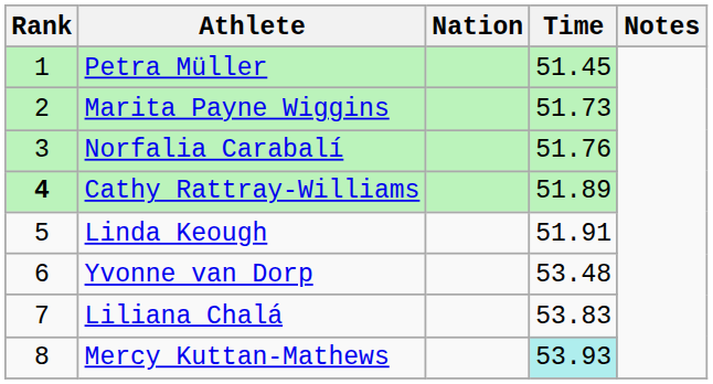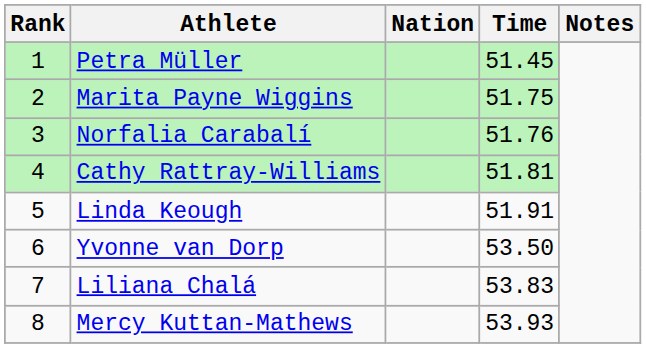Marita Payne Wiggins | Time: 51.73 -> 51.75
Cathy Rattray-Williams | Rank: bold -> normal
Cathy Rattray-Williams | Time: 51.89 -> 51.81
Yvonne van Dorp | Time: 53.48 -> 53.50
Mercy Kuttan-Mathews | Time: paleturquoise background -> no background
